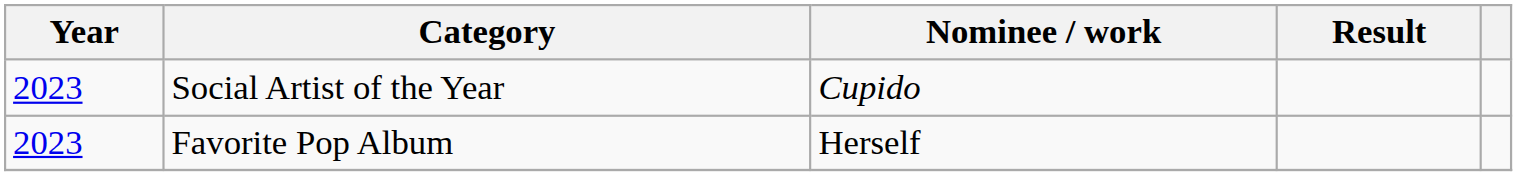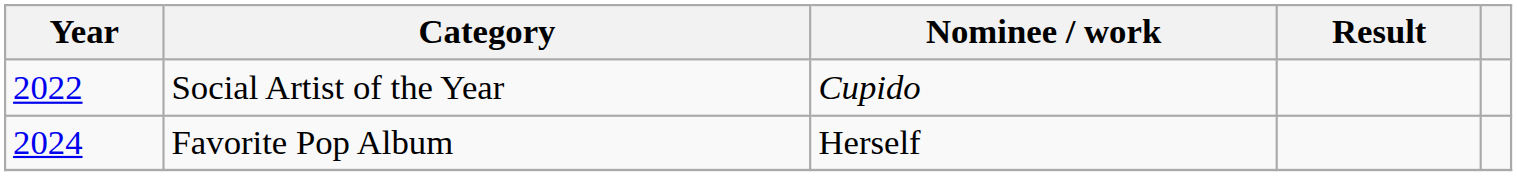Social Artist of the Year | Year: 2023 -> 2022
Favorite Pop Album | Year: 2023 -> 2024
